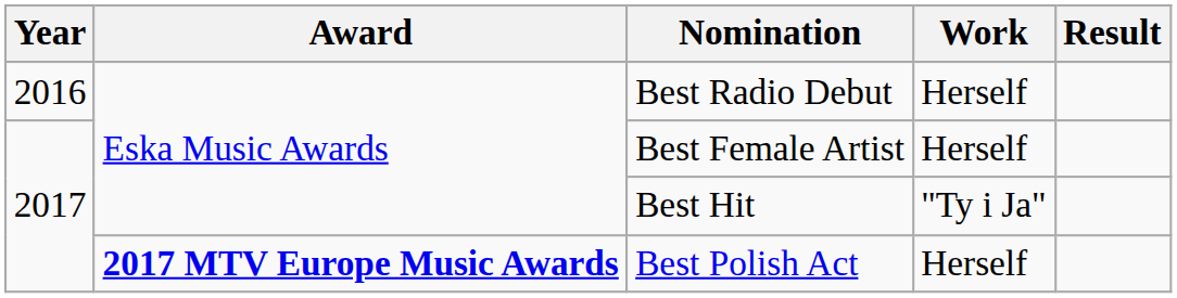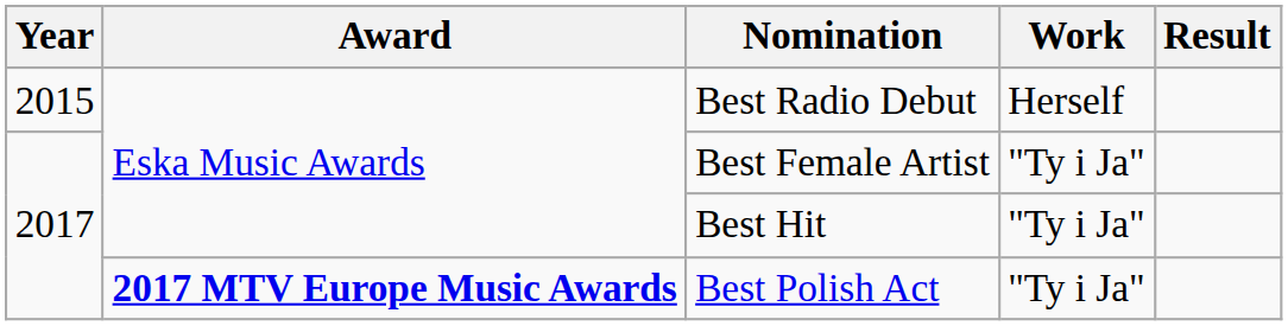Best Radio Debut | Year: 2016 -> 2015
Best Female Artist | Work: Herself -> "Ty i Ja"
Best Polish Act | Work: Herself -> "Ty i Ja"
